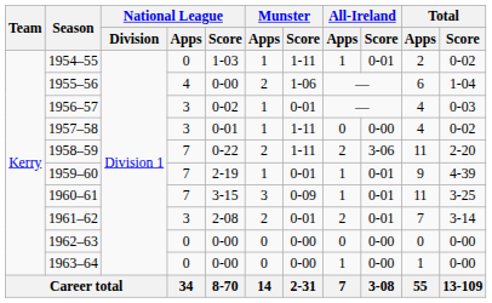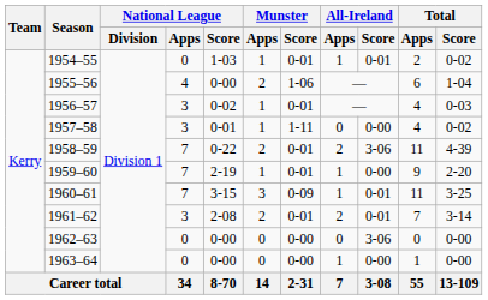1954–55 | Munster / Score: 1-11 -> 0-01
1958–59 | Munster / Score: 1-11 -> 0-01
1958–59 | Total / Score: 2-20 -> 4-39
1959–60 | All-Ireland / Score: 0-01 -> 0-00
1959–60 | Total / Score: 4-39 -> 2-20
1962–63 | All-Ireland / Score: 0-00 -> 3-06
